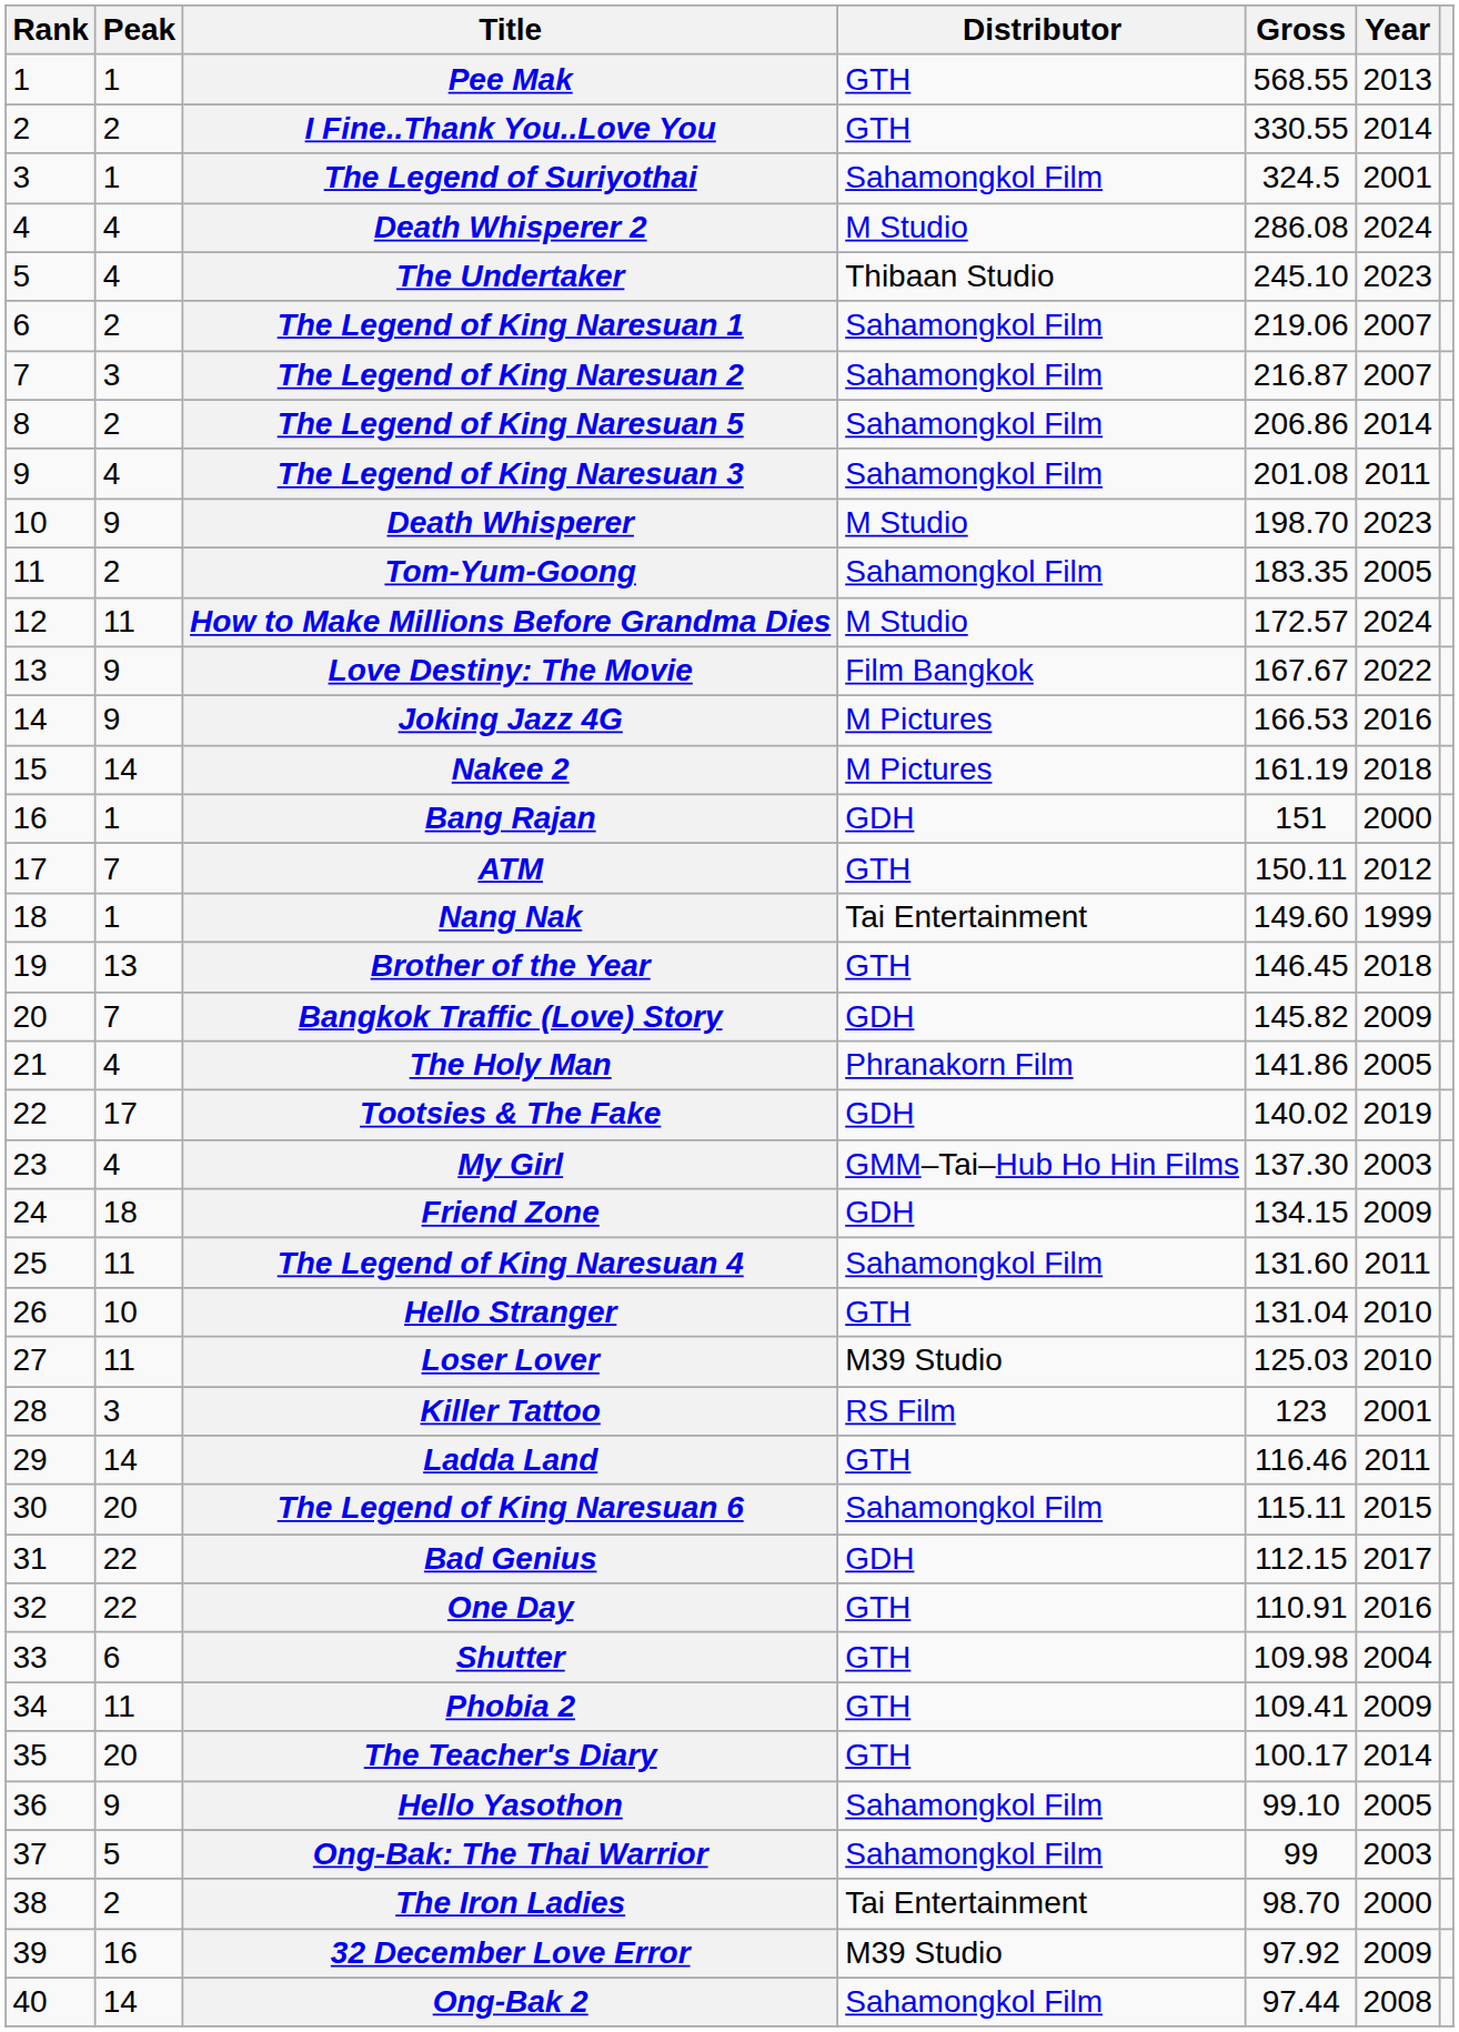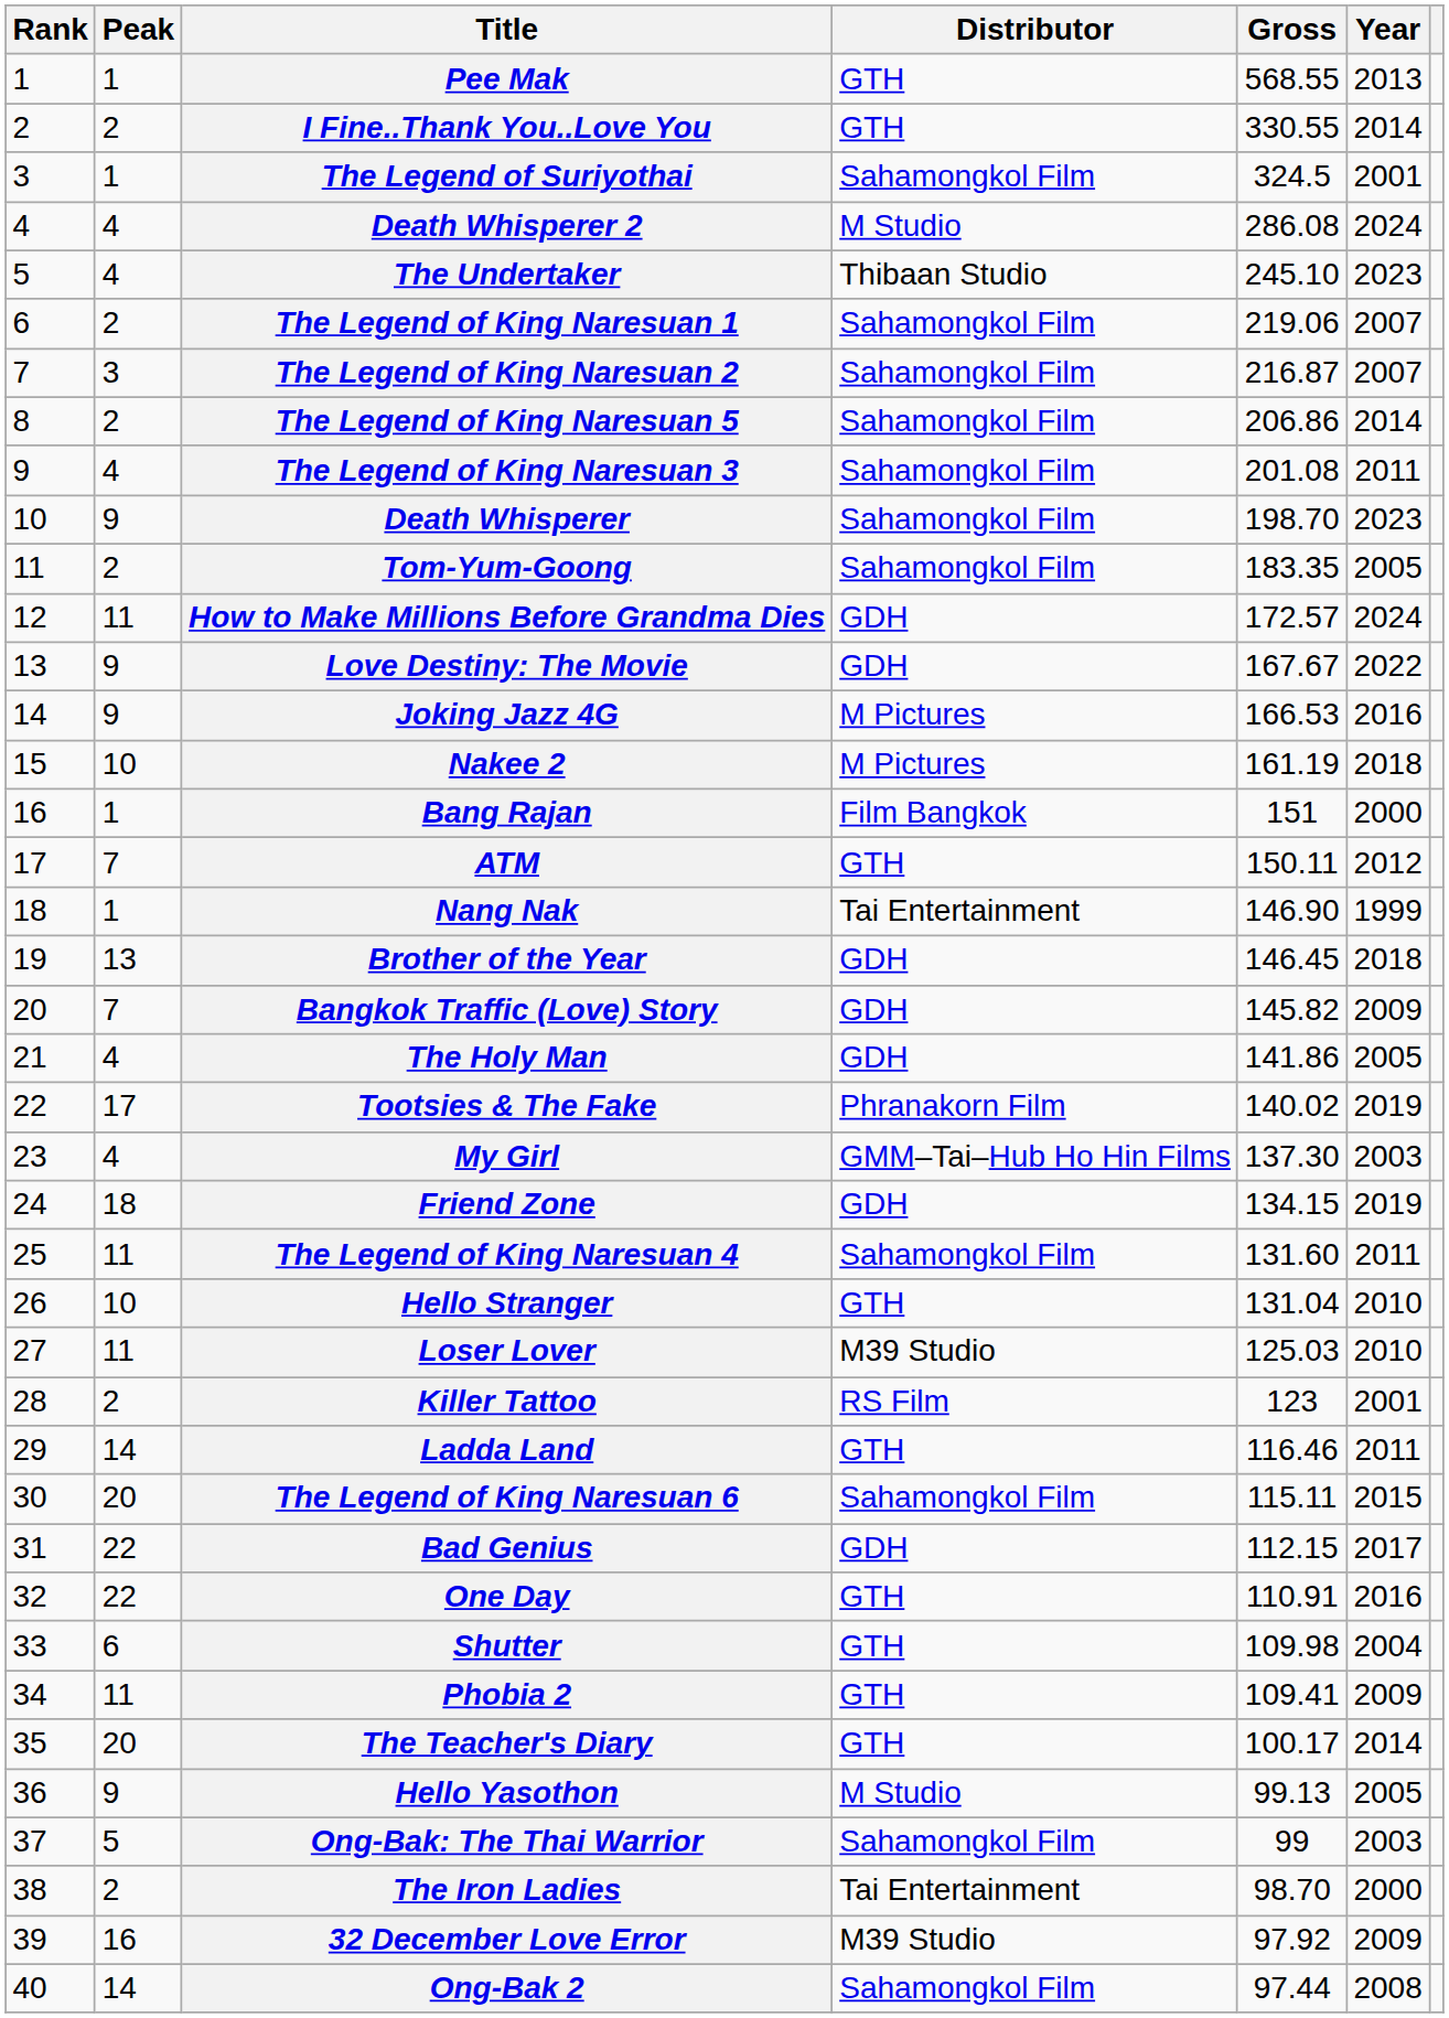Death Whisperer | Distributor: M Studio -> Sahamongkol Film
How to Make Millions Before Grandma Dies | Distributor: M Studio -> GDH
Love Destiny: The Movie | Distributor: Film Bangkok -> GDH
Nakee 2 | Peak: 14 -> 10
Bang Rajan | Distributor: GDH -> Film Bangkok
Nang Nak | Gross: 149.60 -> 146.90
Brother of the Year | Distributor: GTH -> GDH
The Holy Man | Distributor: Phranakorn Film -> GDH
Tootsies & The Fake | Distributor: GDH -> Phranakorn Film
Friend Zone | Year: 2009 -> 2019
Killer Tattoo | Peak: 3 -> 2
Hello Yasothon | Distributor: Sahamongkol Film -> M Studio
Hello Yasothon | Gross: 99.10 -> 99.13
